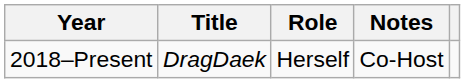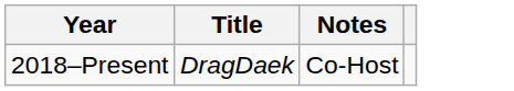- column: Role | Herself
